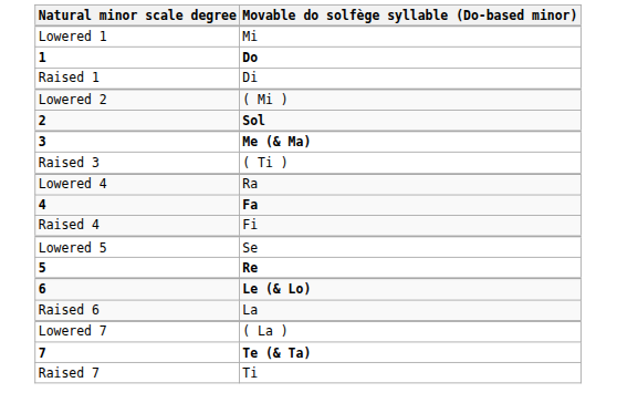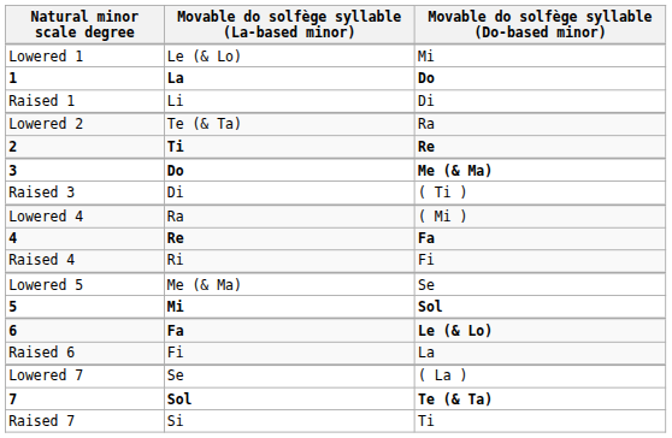+ column: Movable do solfège syllable (La-based minor) | Le (& Lo) | La | Li | Te (& Ta) | Ti | Do | Di | Ra | Re | Ri | Me (& Ma) | Mi | Fa | Fi | Se | Sol | Si
Lowered 2 | Movable do solfège syllable (Do-based minor): ( Mi ) -> Ra
2 | Movable do solfège syllable (Do-based minor): Sol -> Re
Lowered 4 | Movable do solfège syllable (Do-based minor): Ra -> ( Mi )
5 | Movable do solfège syllable (Do-based minor): Re -> Sol
